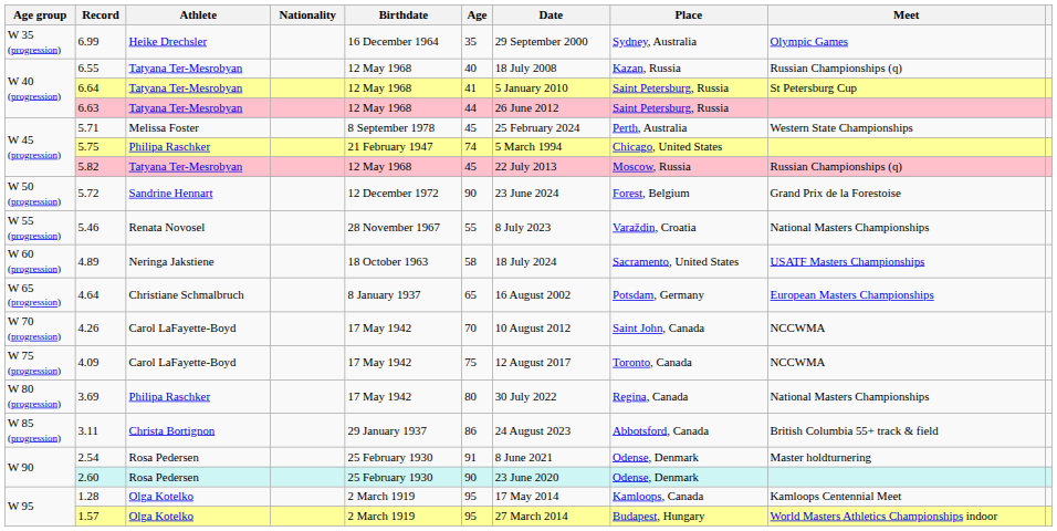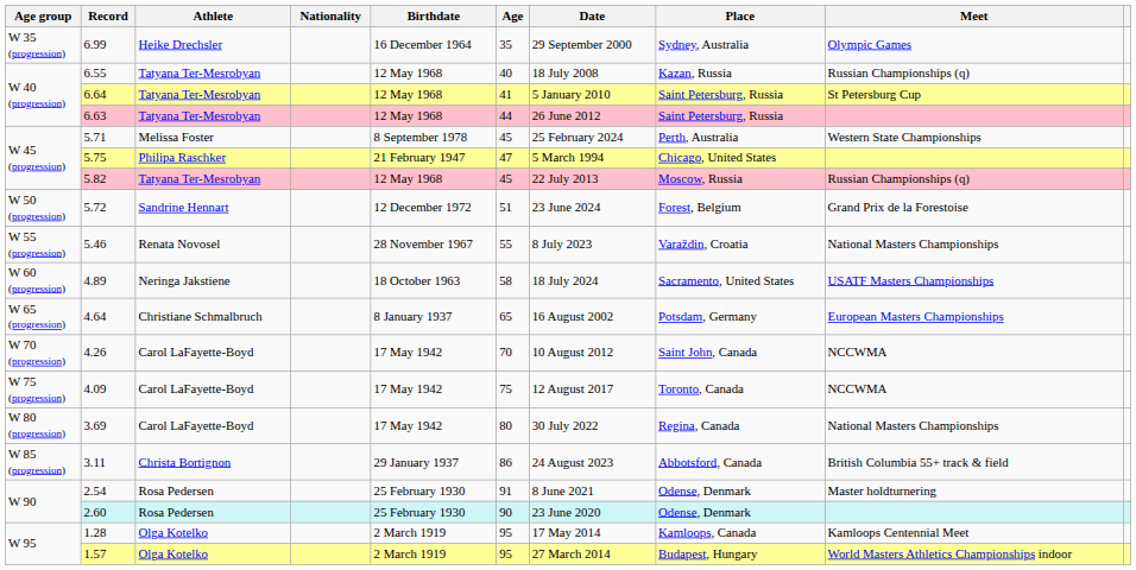5.75 | Age: 74 -> 47
5.72 | Age: 90 -> 51
3.69 | Athlete: Philipa Raschker -> Carol LaFayette-Boyd
